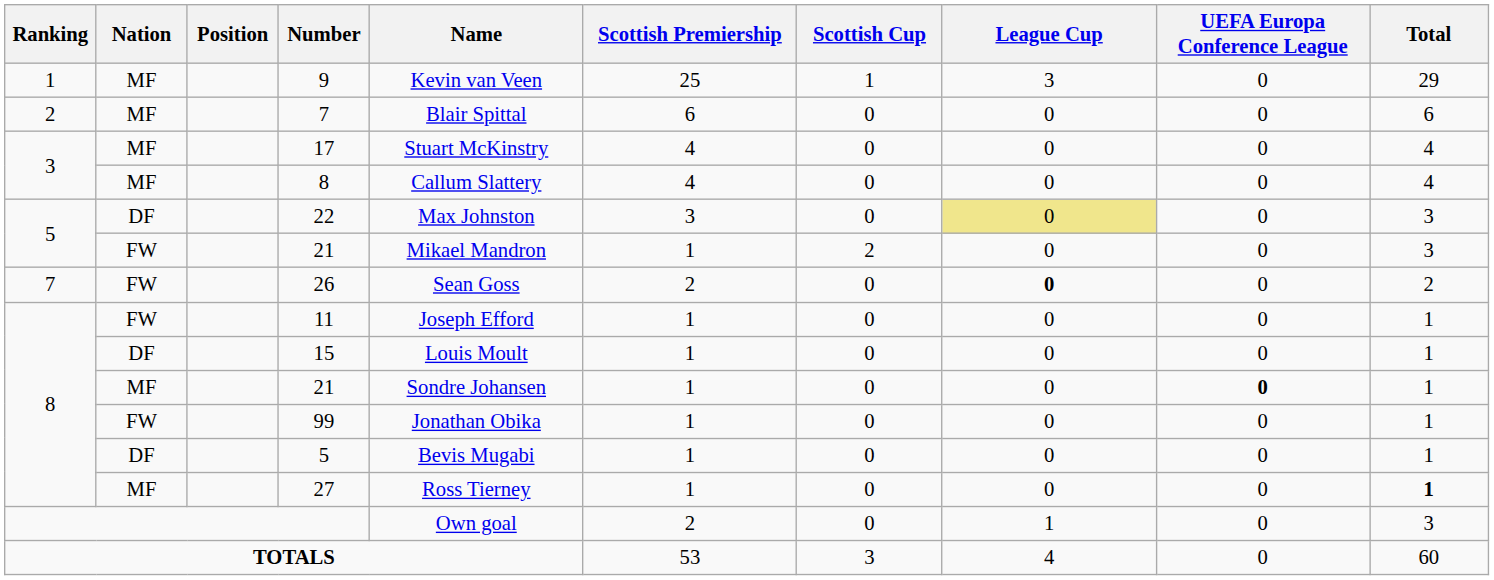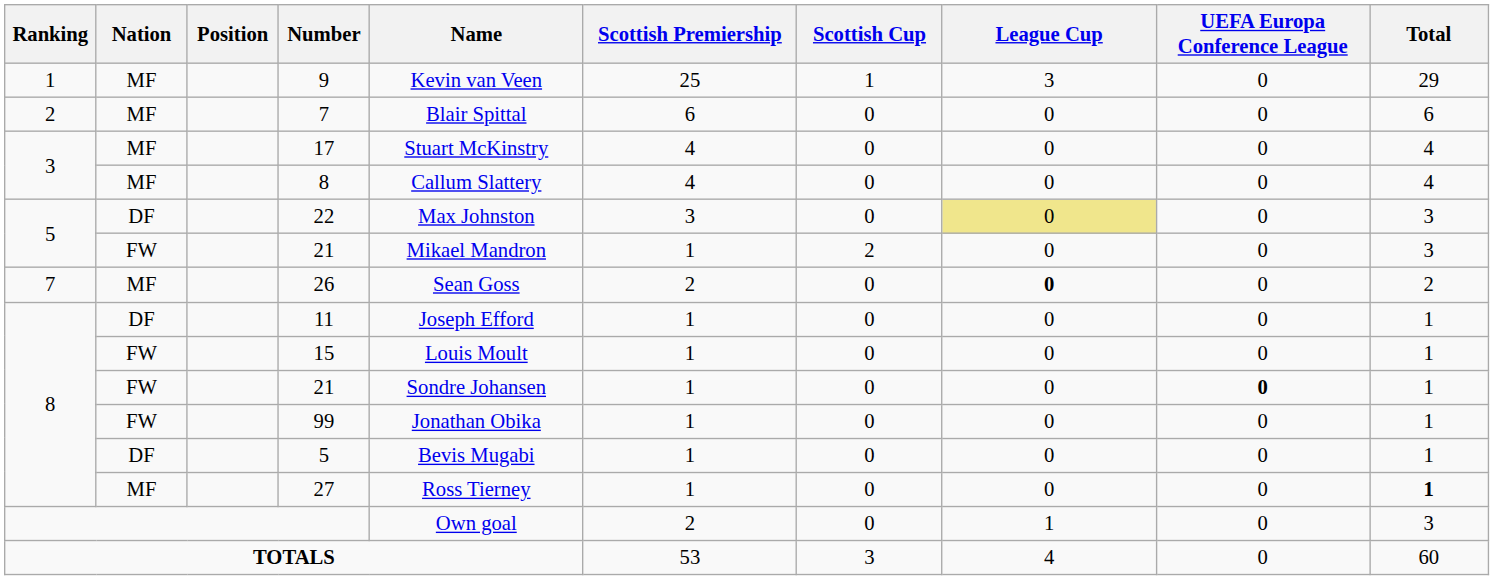26 | Nation: FW -> MF
11 | Nation: FW -> DF
15 | Nation: DF -> FW
8 / 21 | Nation: MF -> FW
